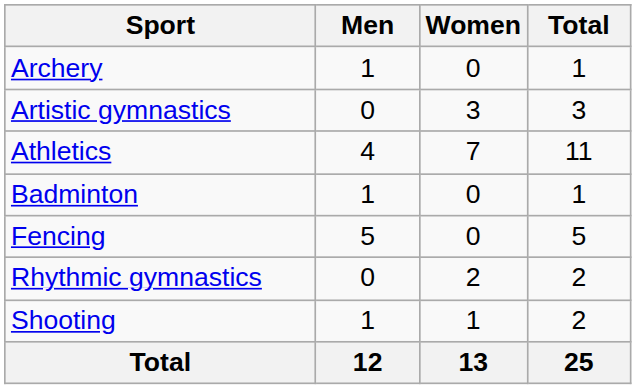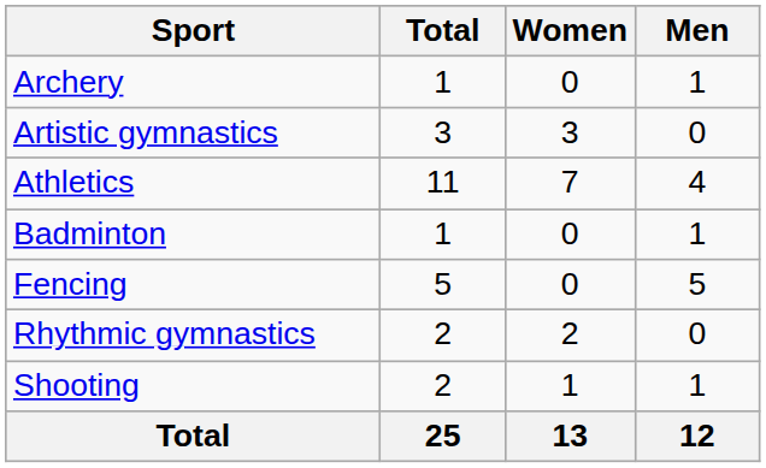columns swapped: Men <-> Total
